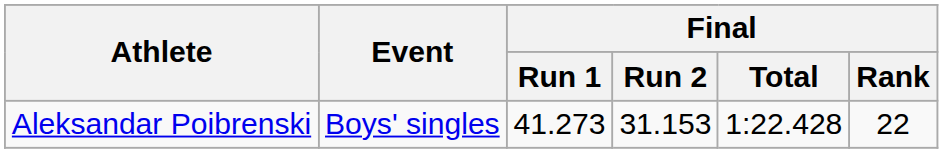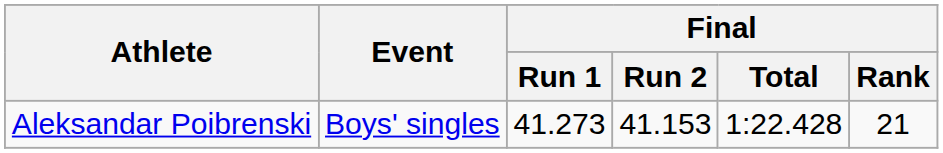Aleksandar Poibrenski | Final / Run 2: 31.153 -> 41.153
Aleksandar Poibrenski | Final / Rank: 22 -> 21
